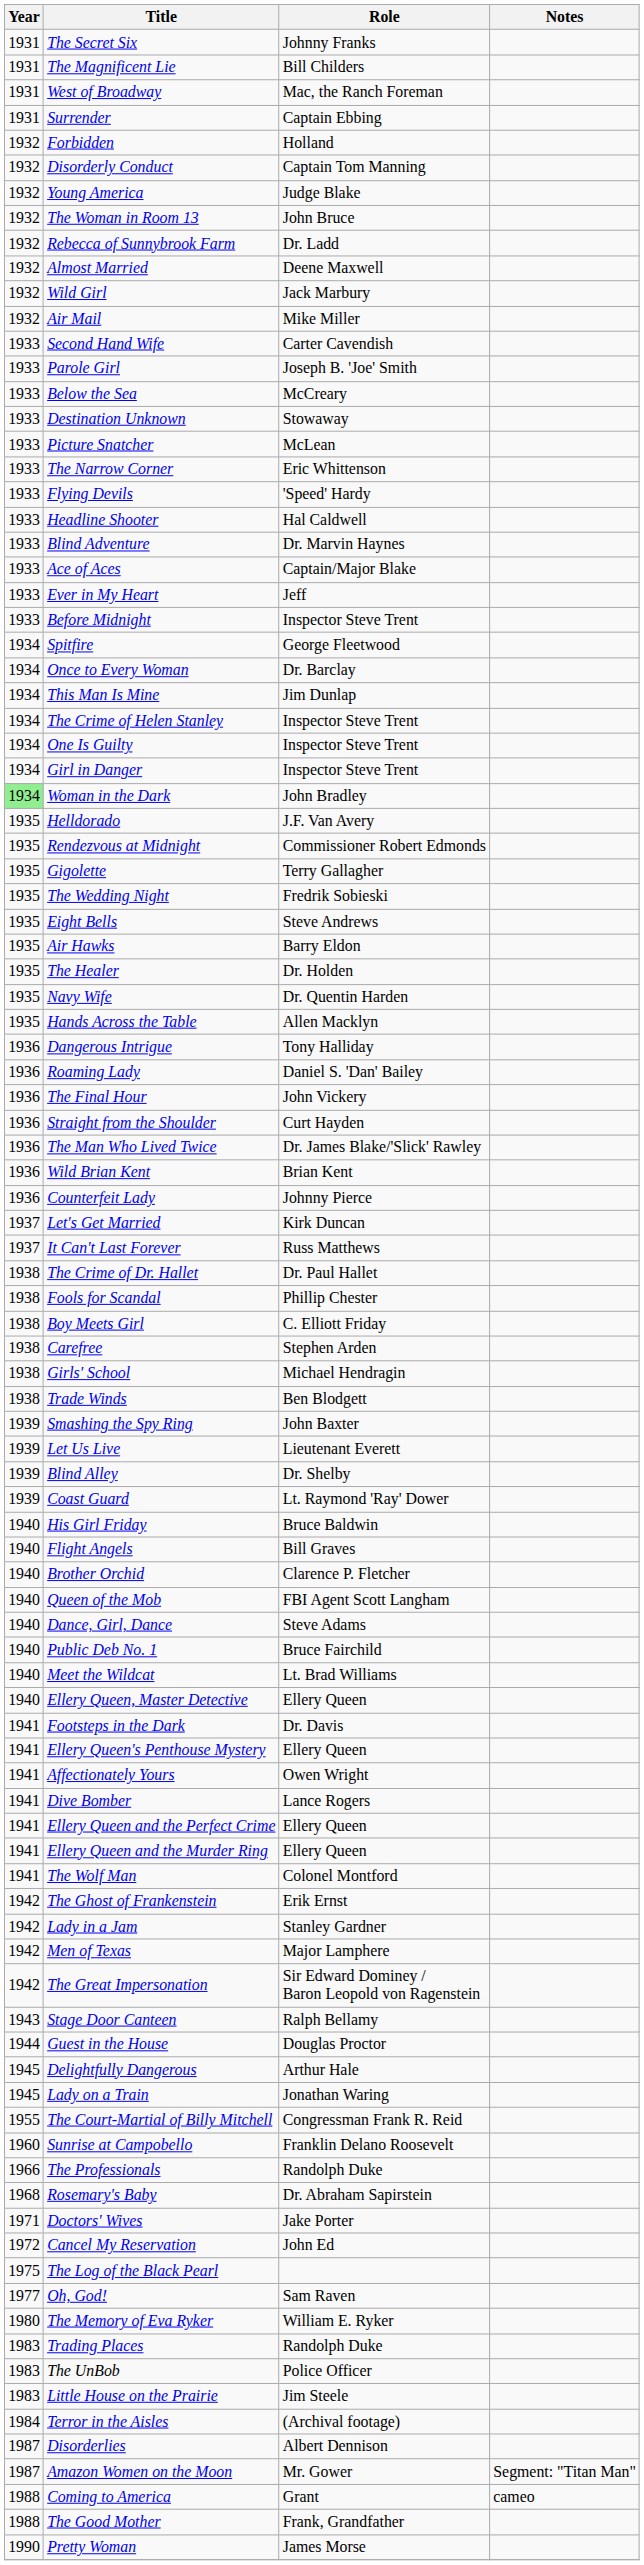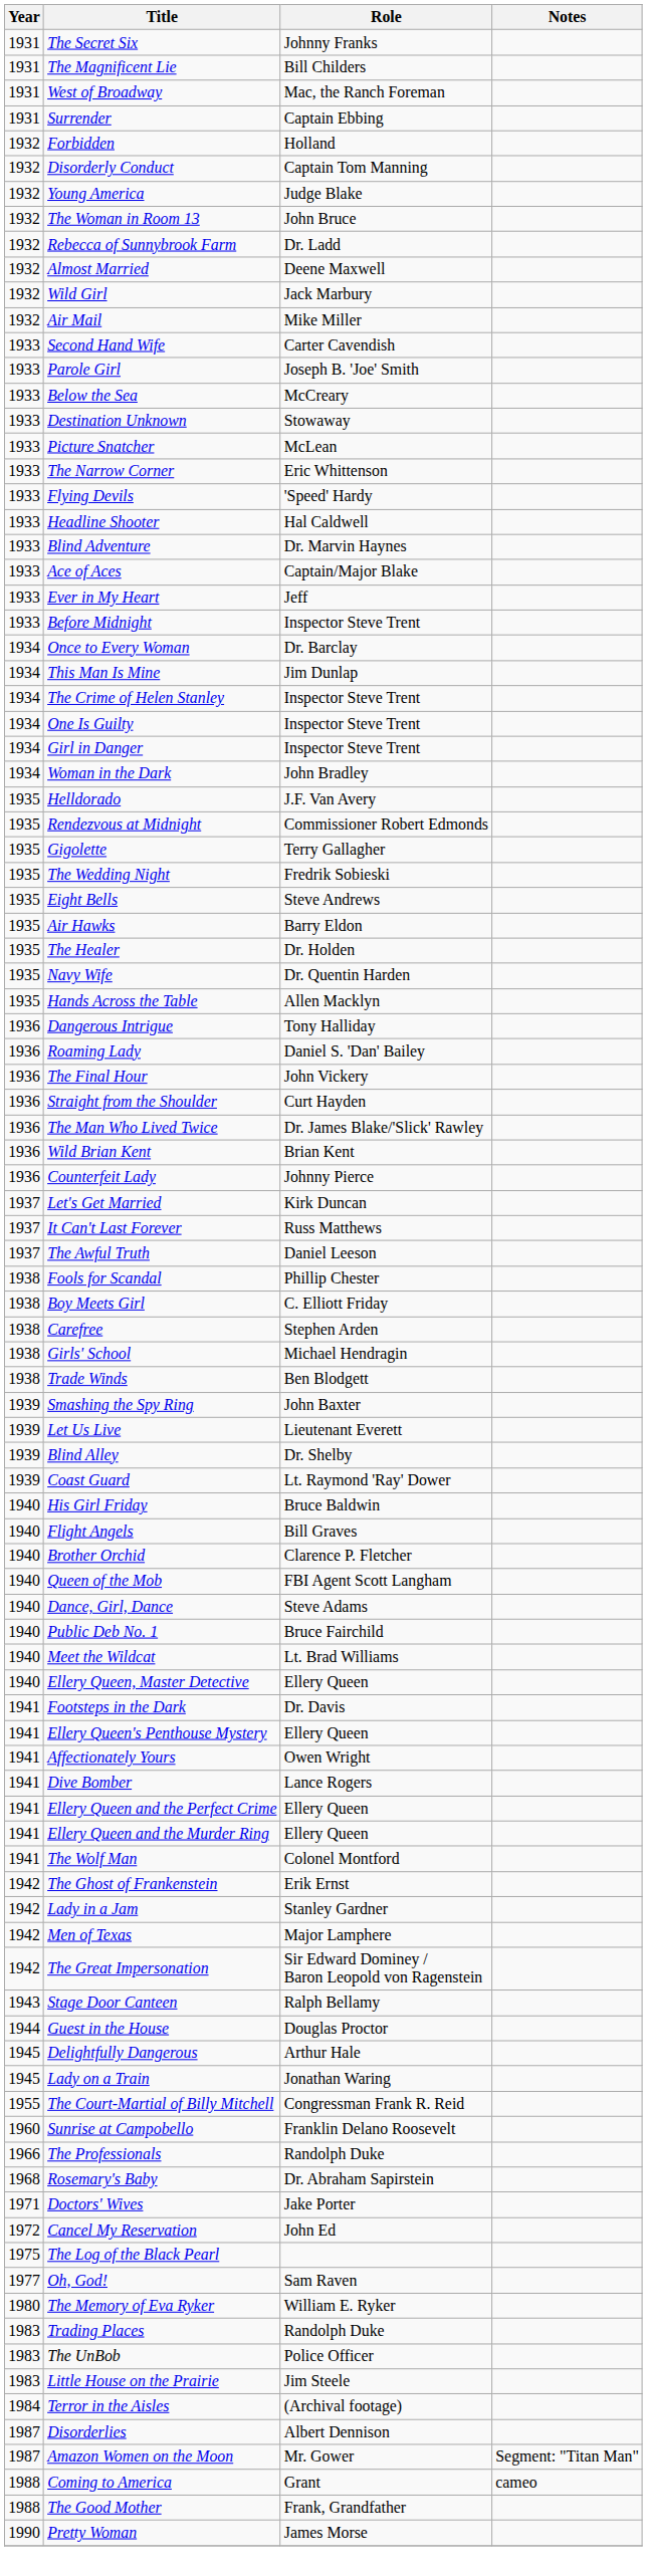- row: 1934 | Spitfire | George Fleetwood
Woman in the Dark | Year: lightgreen background -> no background
+ row: 1937 | The Awful Truth | Daniel Leeson
- row: 1938 | The Crime of Dr. Hallet | Dr. Paul Hallet
